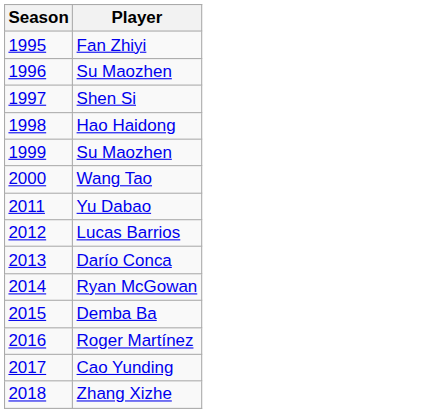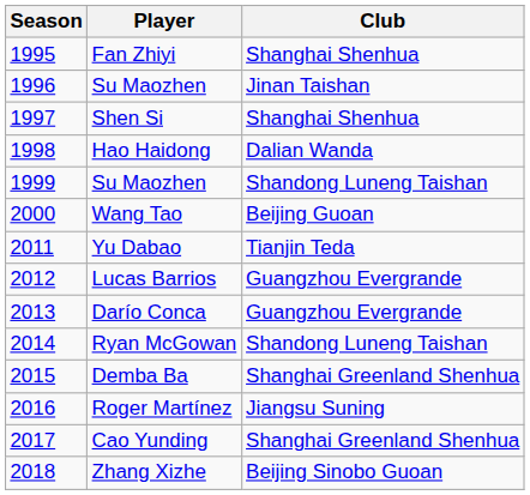+ column: Club | Shanghai Shenhua | Jinan Taishan | Shanghai Shenhua | Dalian Wanda | Shandong Luneng Taishan | Beijing Guoan | Tianjin Teda | Guangzhou Evergrande | Guangzhou Evergrande | Shandong Luneng Taishan | Shanghai Greenland Shenhua | Jiangsu Suning | Shanghai Greenland Shenhua | Beijing Sinobo Guoan
